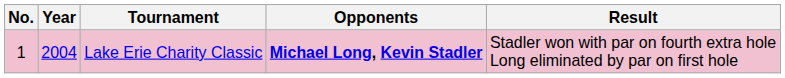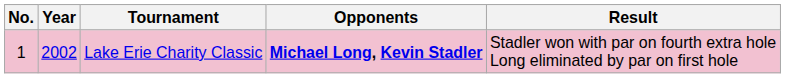Lake Erie Charity Classic | Year: 2004 -> 2002
